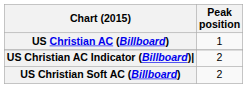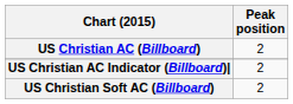US Christian AC (Billboard) | Peak position: 1 -> 2
